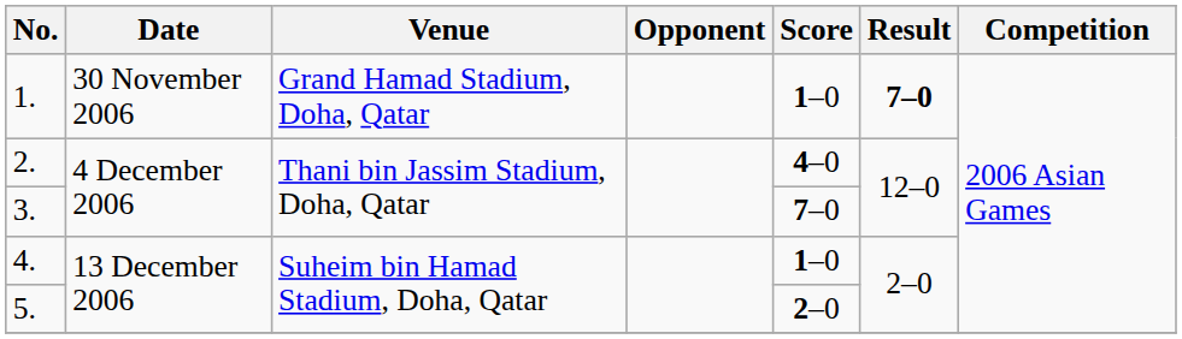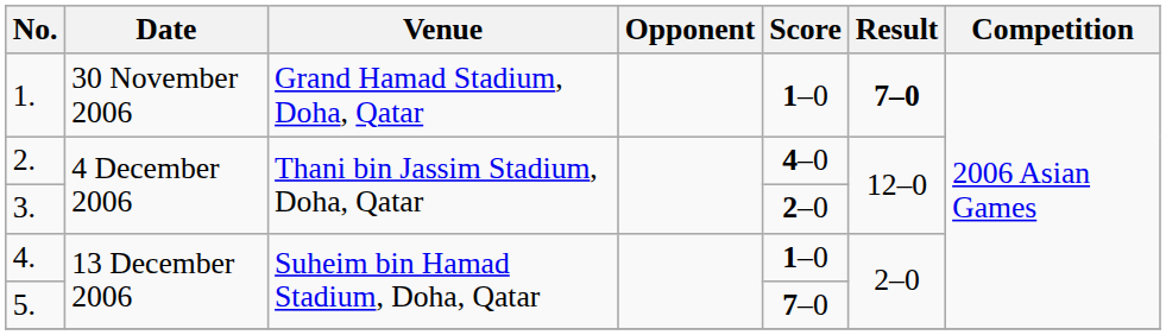3. | Score: 7–0 -> 2–0
5. | Score: 2–0 -> 7–0
